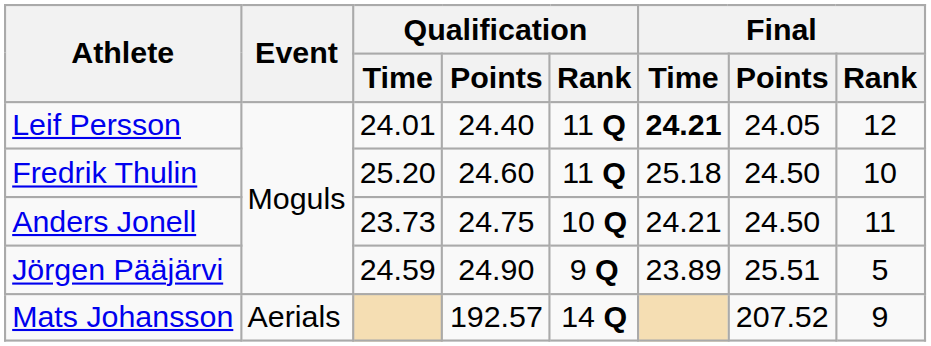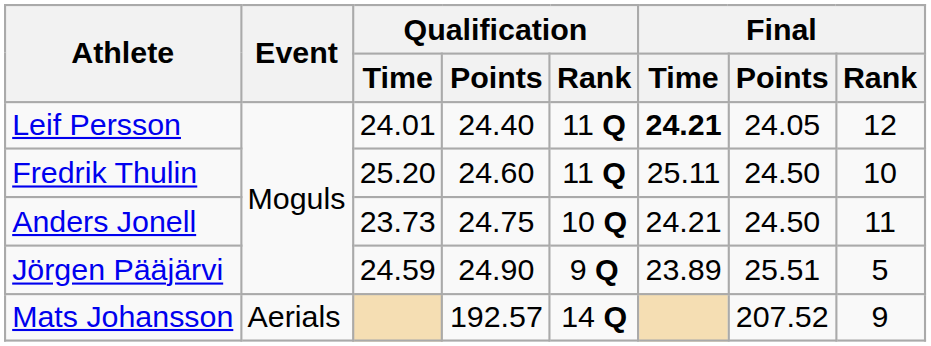Fredrik Thulin | Final / Time: 25.18 -> 25.11
